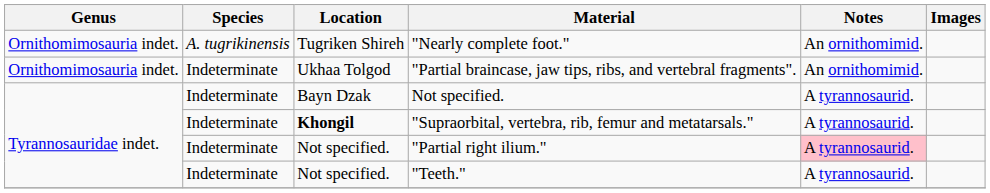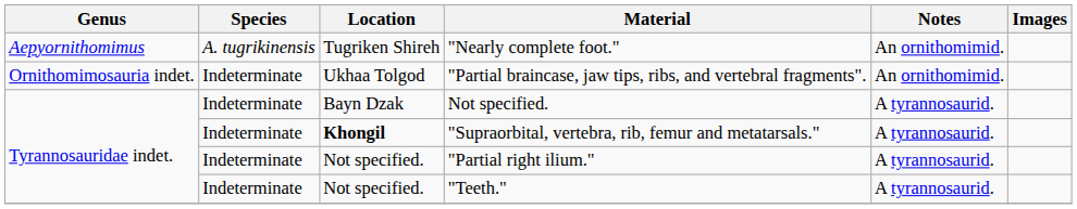"Nearly complete foot." | Genus: Ornithomimosauria indet. -> Aepyornithomimus
"Partial right ilium." | Notes: pink background -> no background
